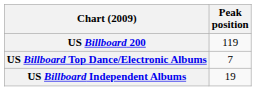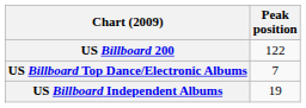US Billboard 200 | Peak position: 119 -> 122
